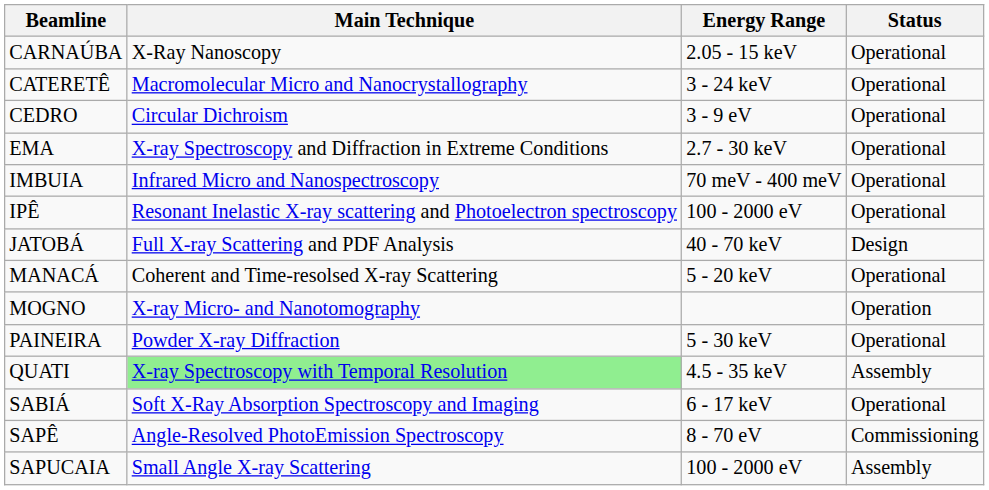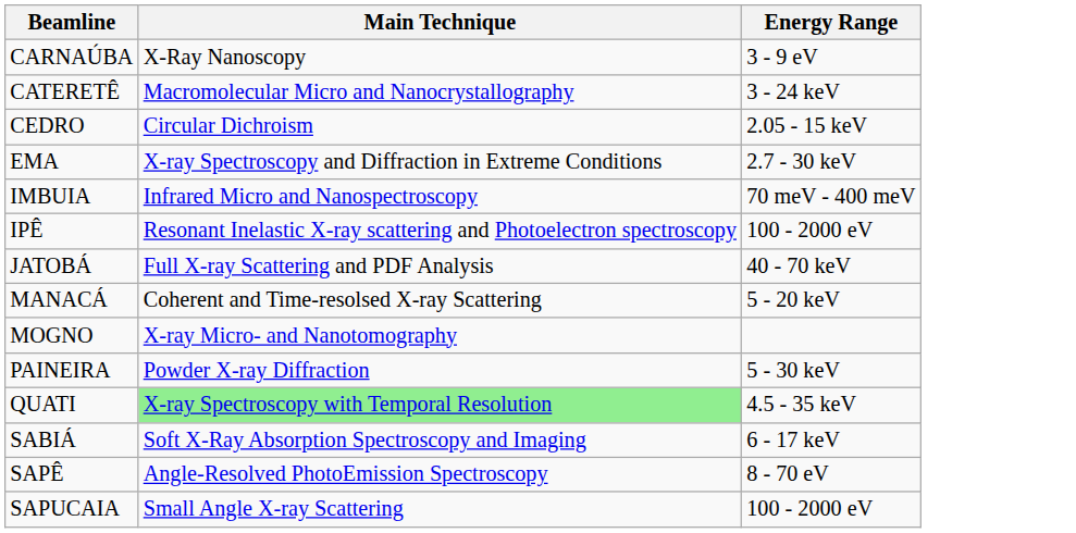- column: Status | Operational | Operational | Operational | Operational | Operational | Operational | Design | Operational | Operation | Operational | Assembly | Operational | Commissioning | Assembly
CARNAÚBA | Energy Range: 2.05 - 15 keV -> 3 - 9 eV
CEDRO | Energy Range: 3 - 9 eV -> 2.05 - 15 keV
